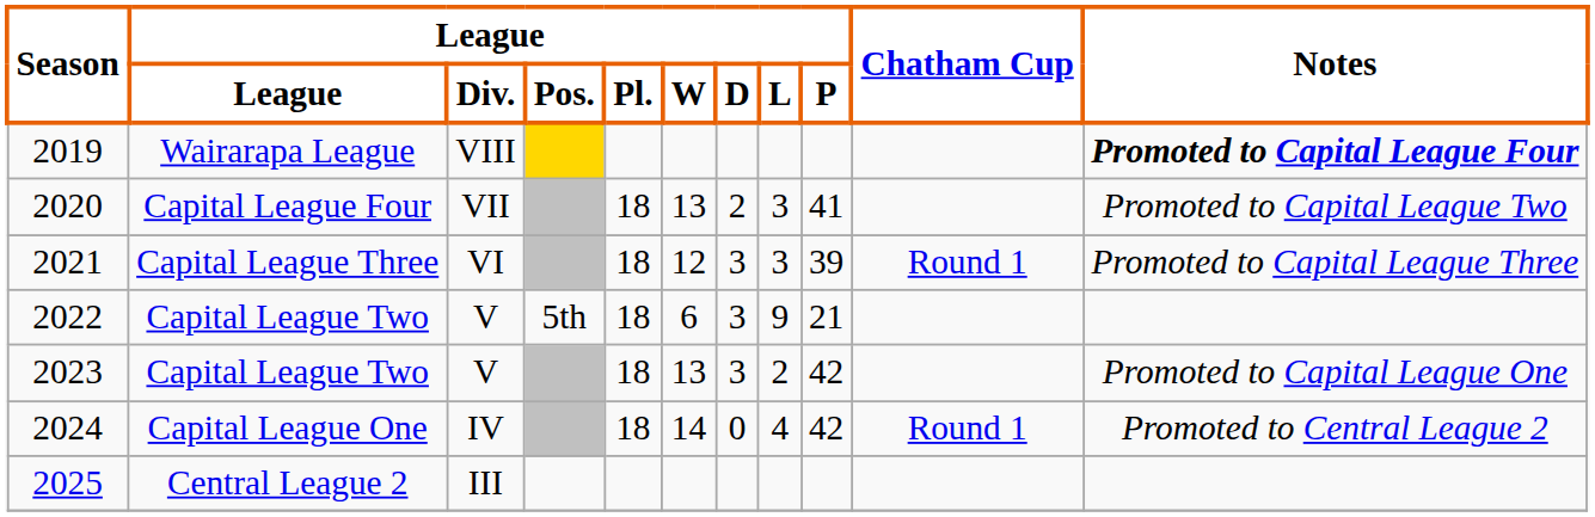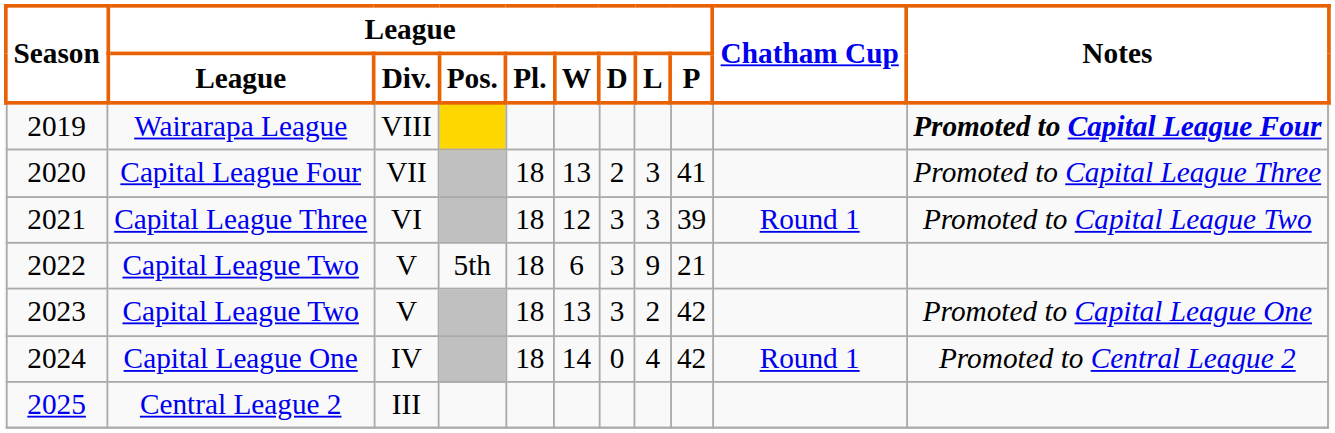2020 | Notes: Promoted to Capital League Two -> Promoted to Capital League Three
2021 | Notes: Promoted to Capital League Three -> Promoted to Capital League Two
